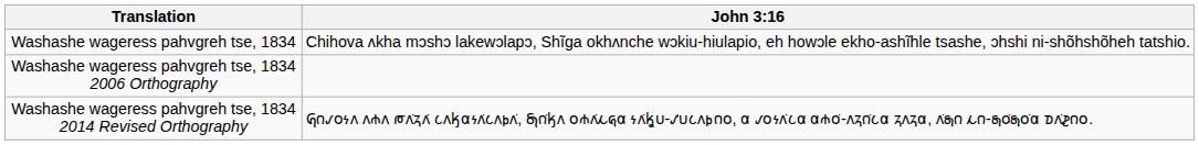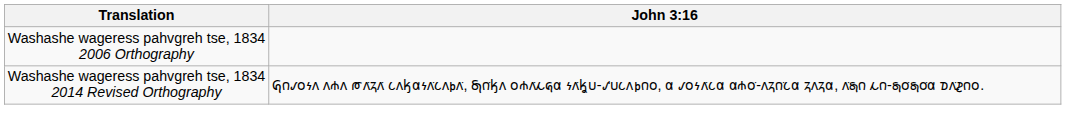- row: Washashe wageress pahvgreh tse, 1834 | Chihova ʌkha mɔshɔ lakewɔlapɔ, Shĩga okhʌnche wɔkiu-hiulapio, eh howɔle ekho-ashĩhle tsashe, ɔhshi ni-shõhshõheh tatshio.
